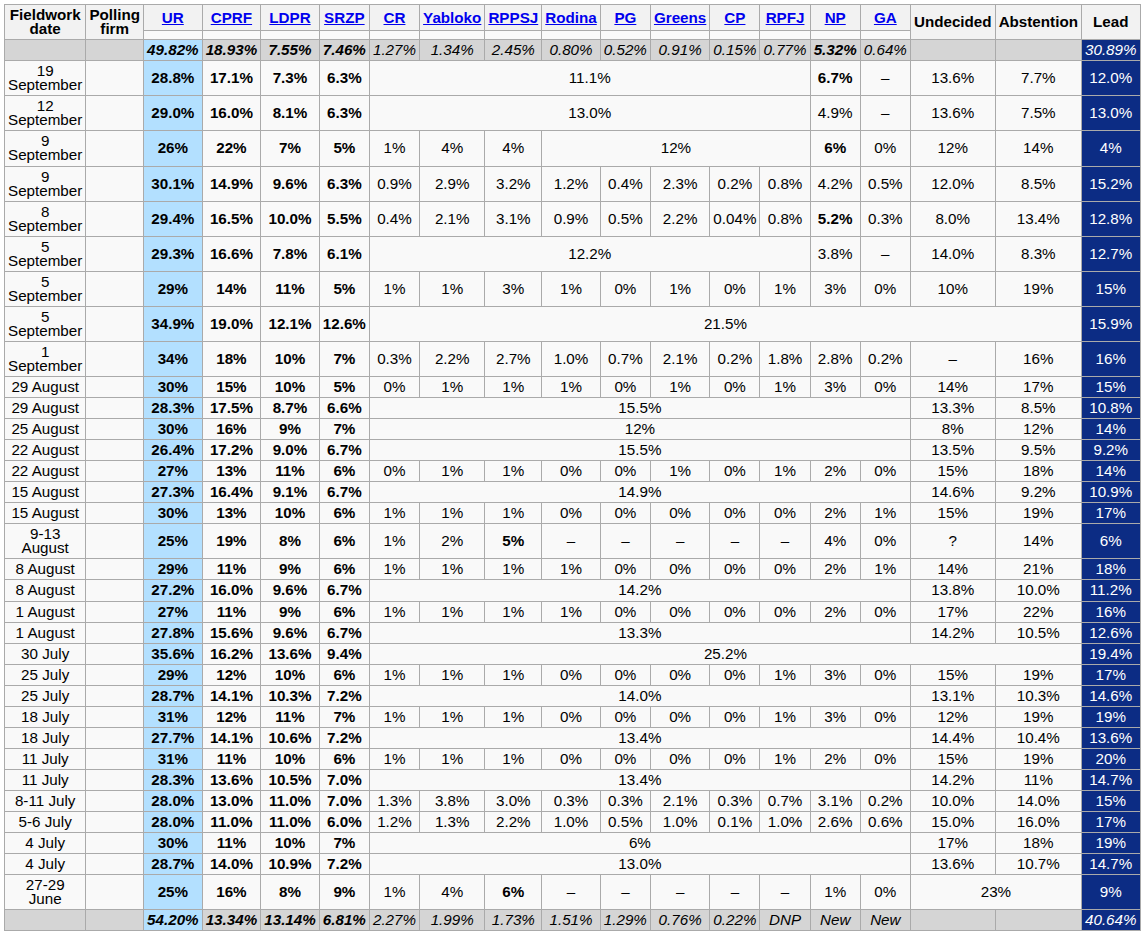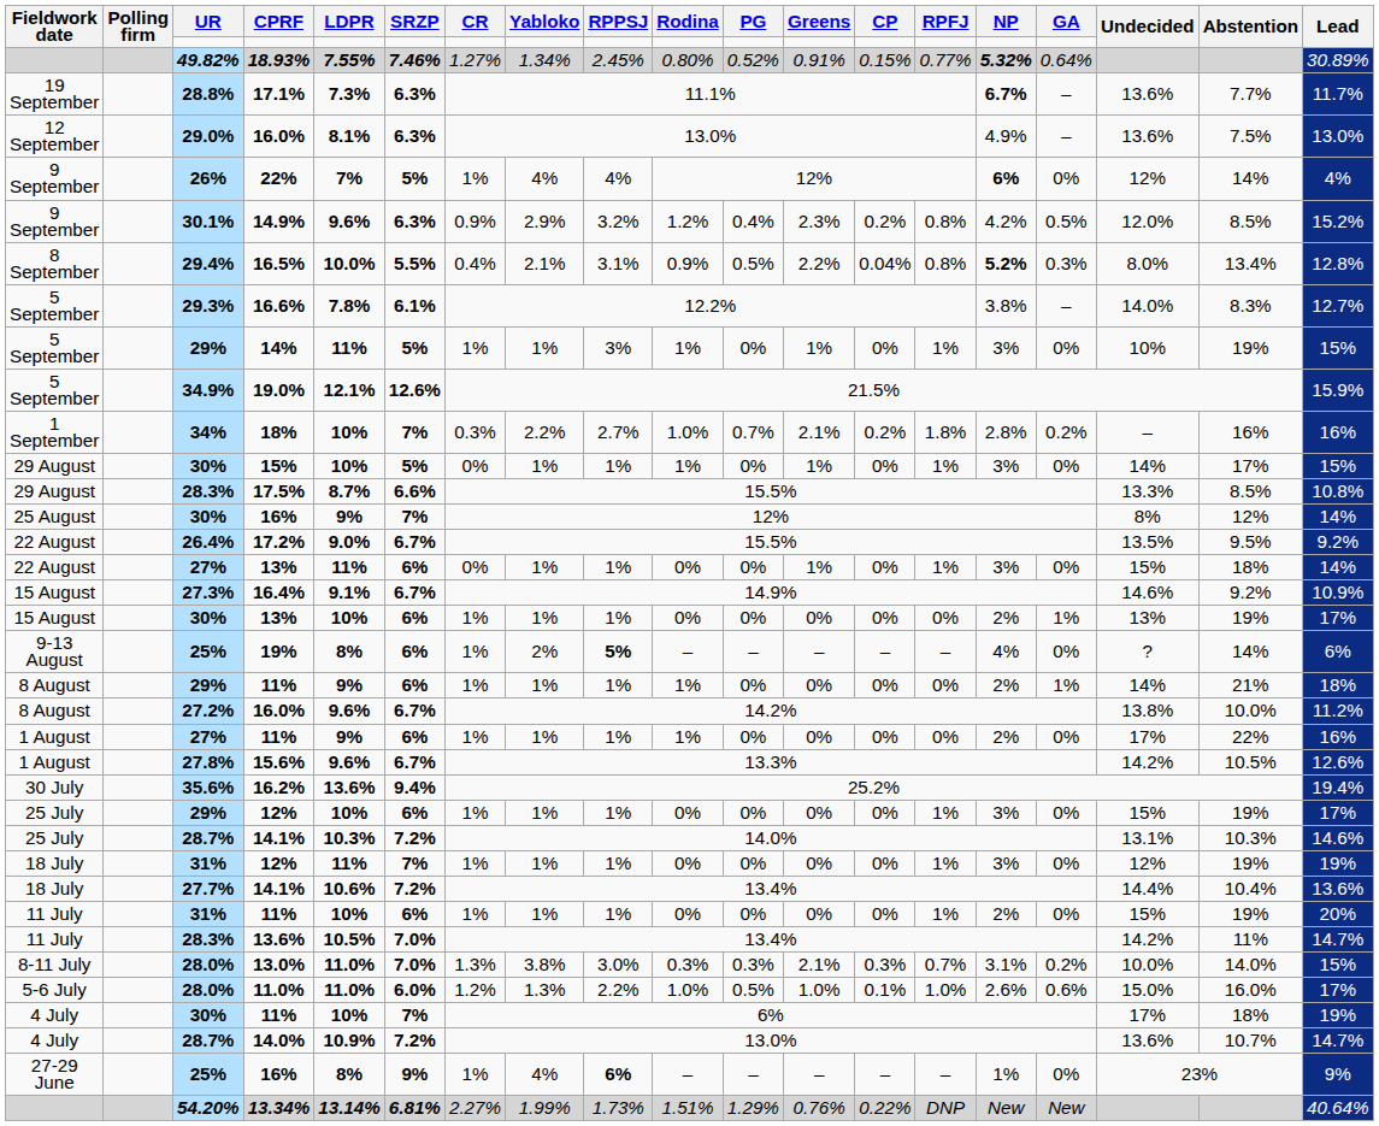17.1% | Lead: 12.0% -> 11.7%
27% / 13% | NP: 2% -> 3%
30% / 13% | Undecided: 15% -> 13%
